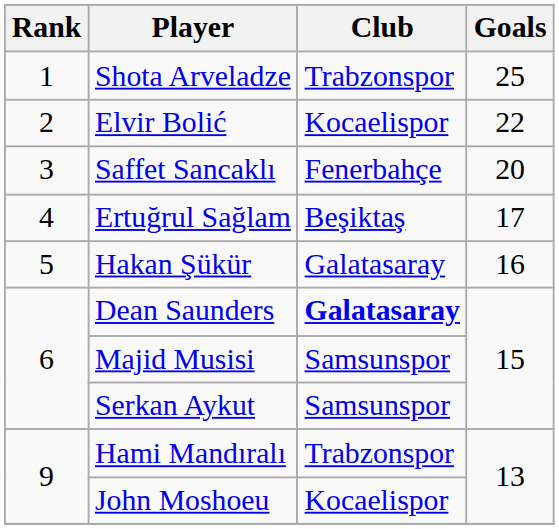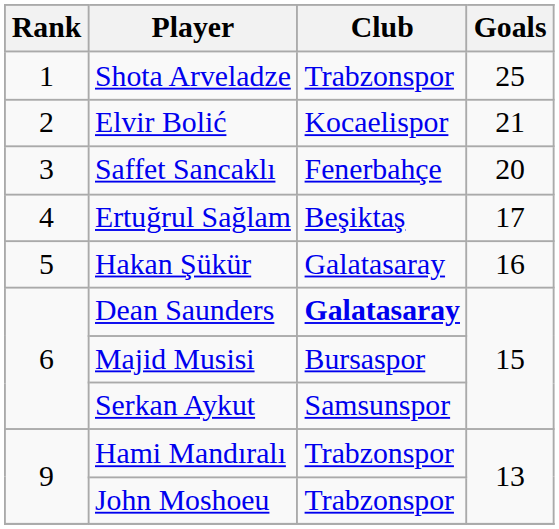Elvir Bolić | Goals: 22 -> 21
Majid Musisi | Club: Samsunspor -> Bursaspor
John Moshoeu | Club: Kocaelispor -> Trabzonspor
